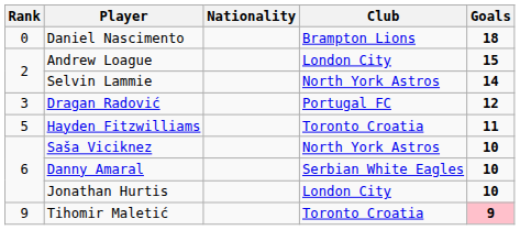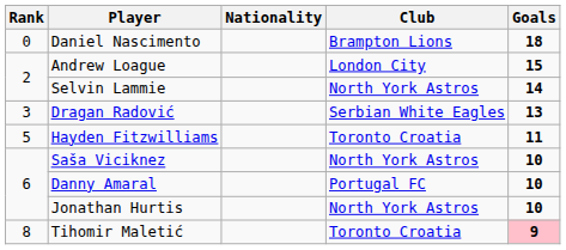Dragan Radović | Club: Portugal FC -> Serbian White Eagles
Dragan Radović | Goals: 12 -> 13
Danny Amaral | Club: Serbian White Eagles -> Portugal FC
Jonathan Hurtis | Club: London City -> North York Astros
Tihomir Maletić | Rank: 9 -> 8
